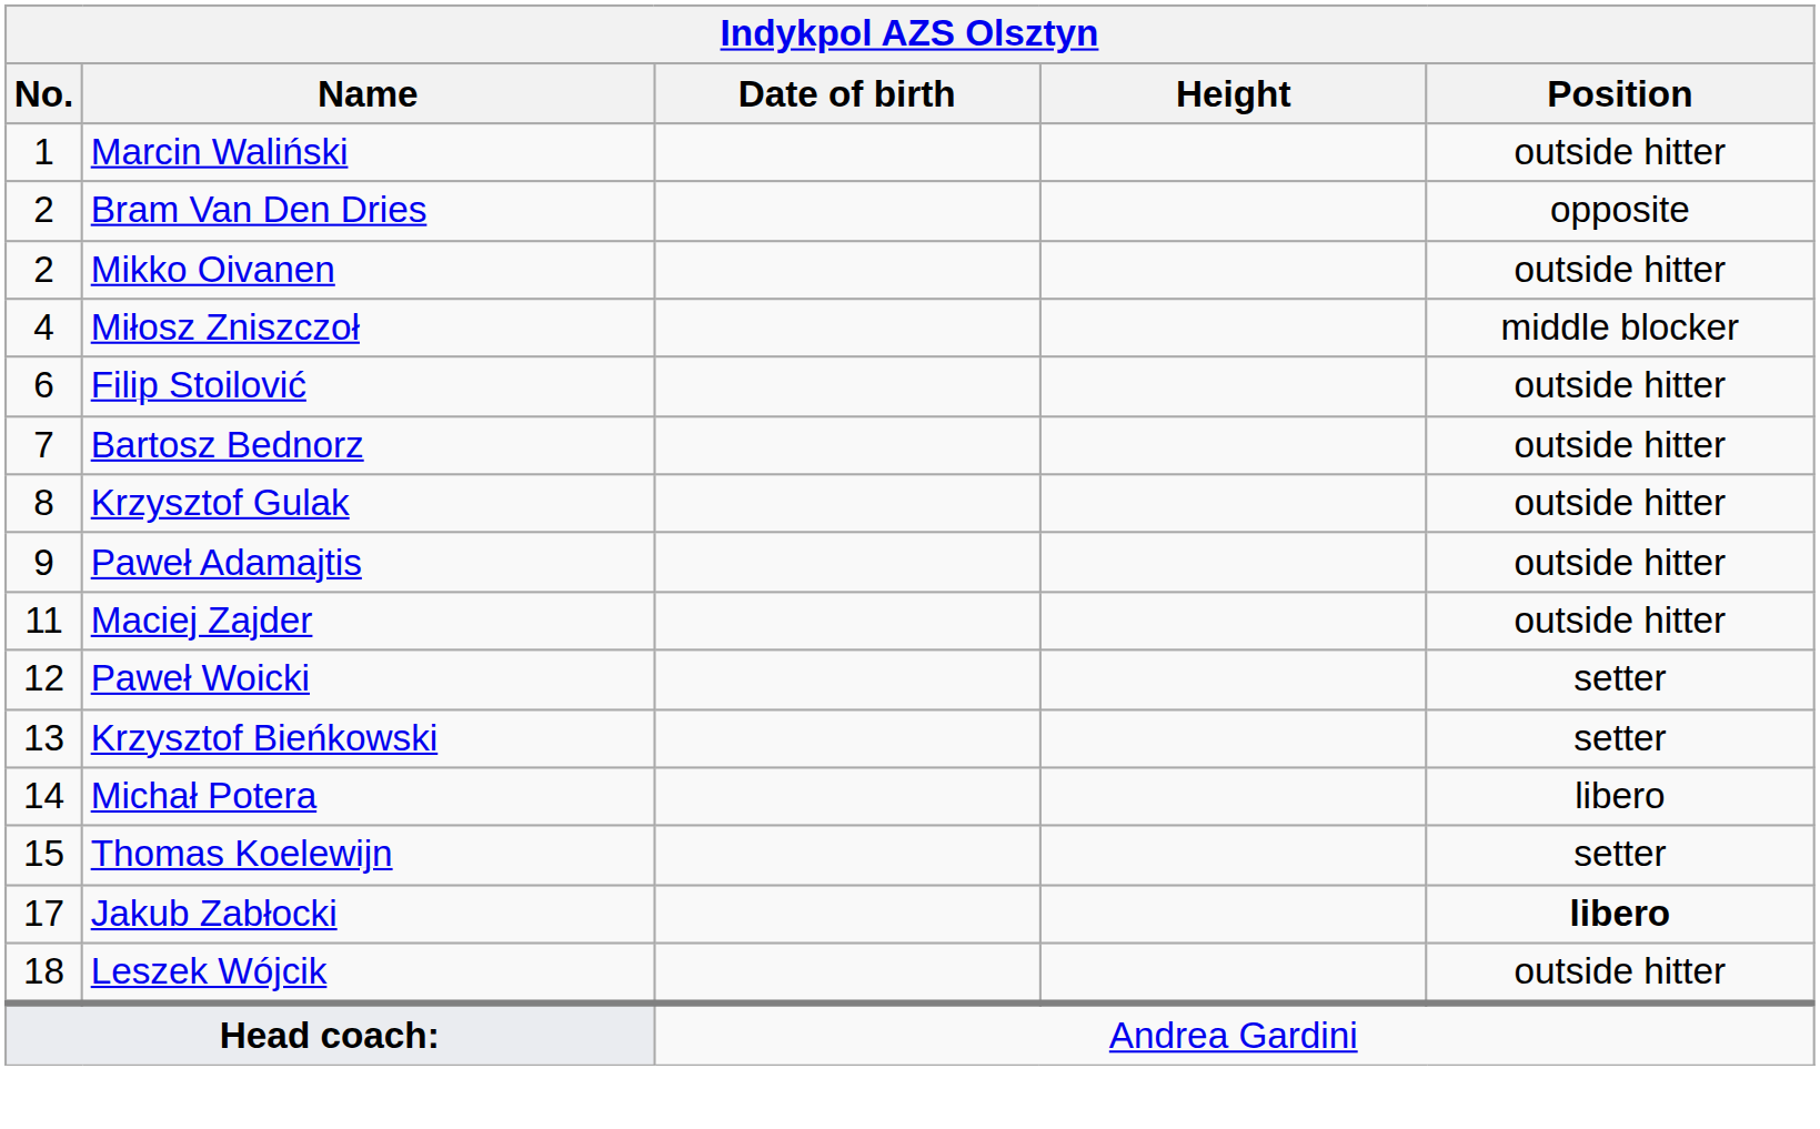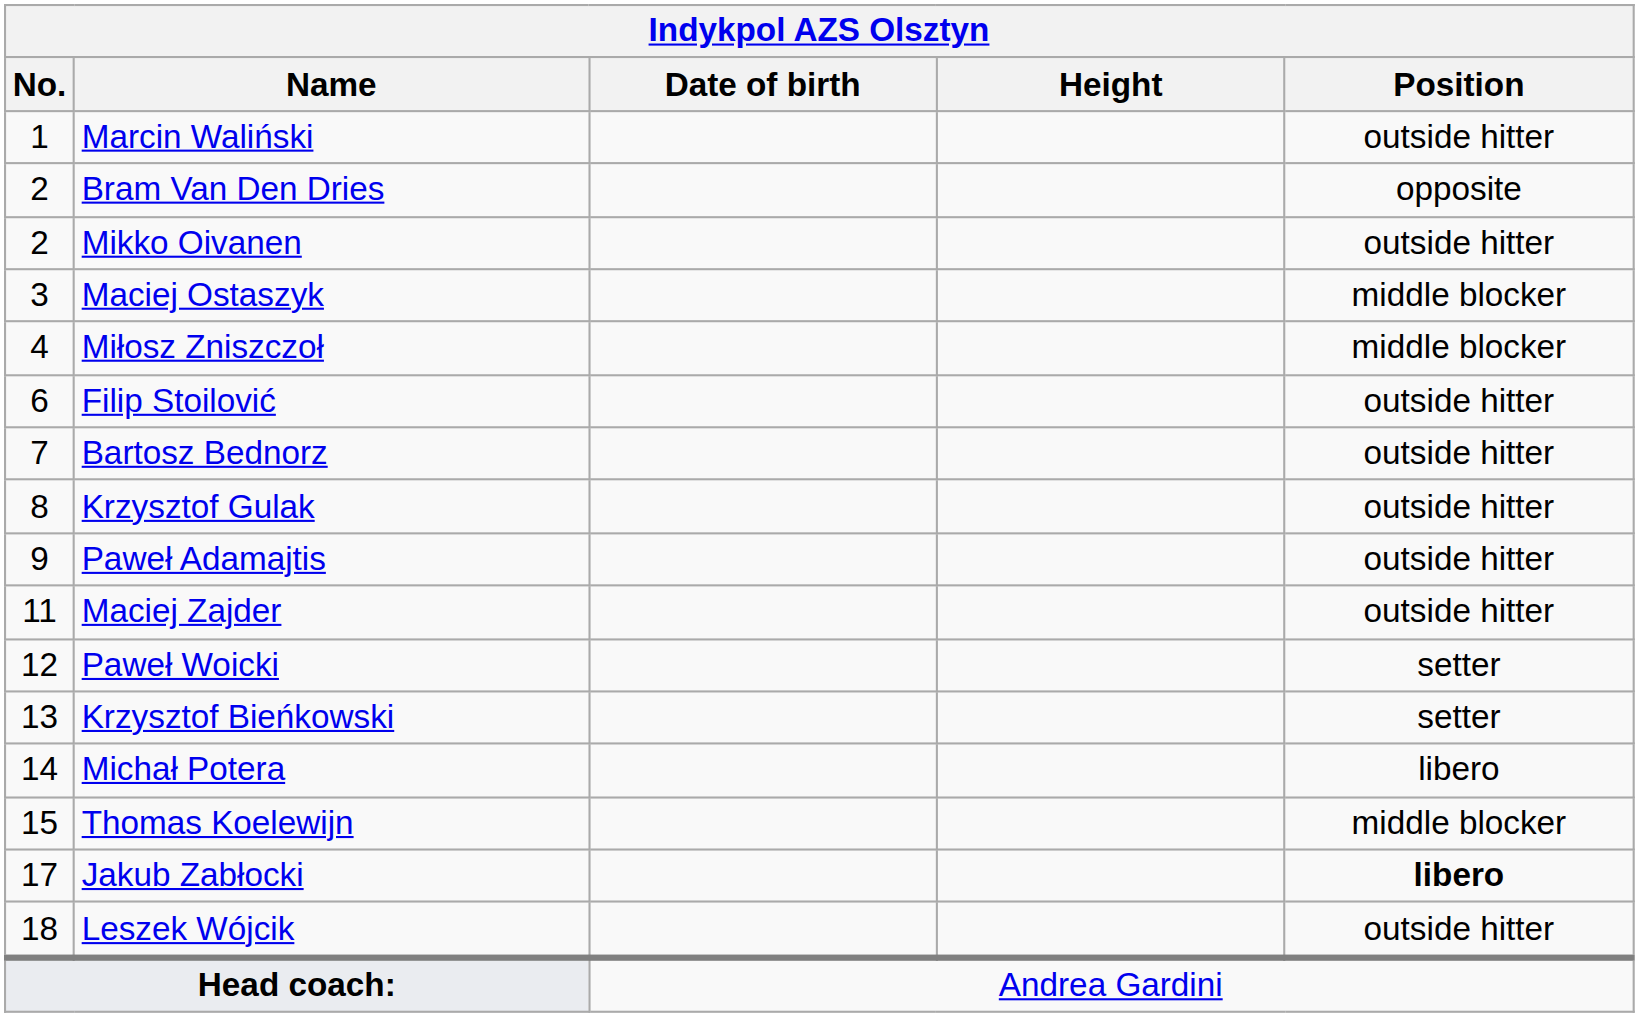+ row: 3 | Maciej Ostaszyk | middle blocker
Thomas Koelewijn | Position: setter -> middle blocker
